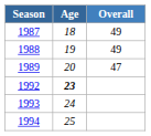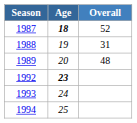1987 | Age: normal -> bold
1987 | Overall: 49 -> 52
1988 | Overall: 49 -> 31
1989 | Overall: 47 -> 48
